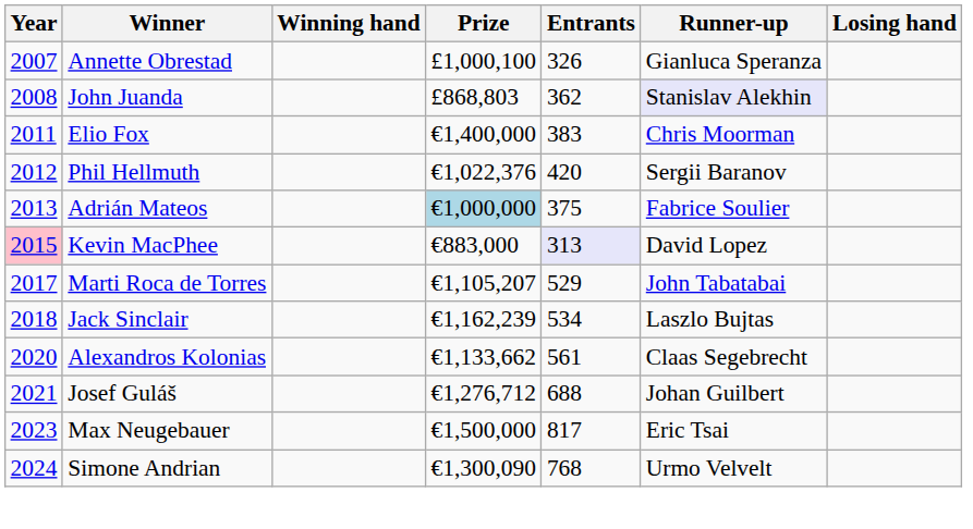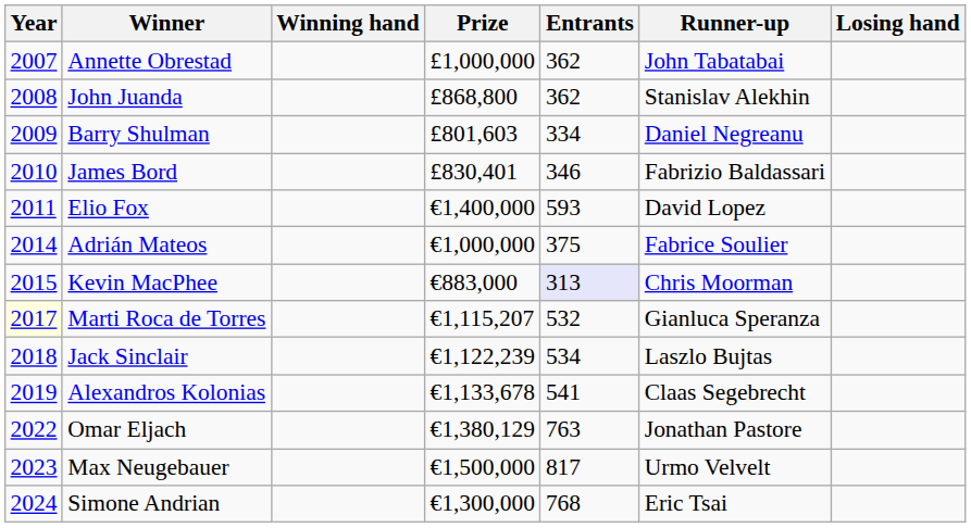Annette Obrestad | Prize: £1,000,100 -> £1,000,000
Annette Obrestad | Entrants: 326 -> 362
Annette Obrestad | Runner-up: Gianluca Speranza -> John Tabatabai
John Juanda | Prize: £868,803 -> £868,800
John Juanda | Runner-up: lavender background -> no background
+ row: 2009 | Barry Shulman | £801,603 | 334 | Daniel Negreanu
+ row: 2010 | James Bord | £830,401 | 346 | Fabrizio Baldassari
Elio Fox | Entrants: 383 -> 593
Elio Fox | Runner-up: Chris Moorman -> David Lopez
- row: 2012 | Phil Hellmuth | €1,022,376 | 420 | Sergii Baranov
Adrián Mateos | Year: 2013 -> 2014
Adrián Mateos | Prize: lightblue background -> no background
Kevin MacPhee | Year: pink background -> no background
Kevin MacPhee | Runner-up: David Lopez -> Chris Moorman
Marti Roca de Torres | Year: no background -> lightyellow background
Marti Roca de Torres | Prize: €1,105,207 -> €1,115,207
Marti Roca de Torres | Entrants: 529 -> 532
Marti Roca de Torres | Runner-up: John Tabatabai -> Gianluca Speranza
Jack Sinclair | Prize: €1,162,239 -> €1,122,239
Alexandros Kolonias | Year: 2020 -> 2019
Alexandros Kolonias | Prize: €1,133,662 -> €1,133,678
Alexandros Kolonias | Entrants: 561 -> 541
- row: 2021 | Josef Guláš | €1,276,712 | 688 | Johan Guilbert
+ row: 2022 | Omar Eljach | €1,380,129 | 763 | Jonathan Pastore
Max Neugebauer | Runner-up: Eric Tsai -> Urmo Velvelt
Simone Andrian | Prize: €1,300,090 -> €1,300,000
Simone Andrian | Runner-up: Urmo Velvelt -> Eric Tsai
